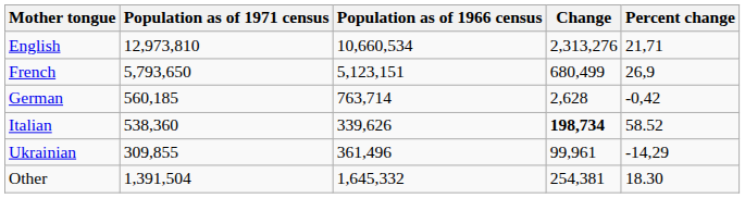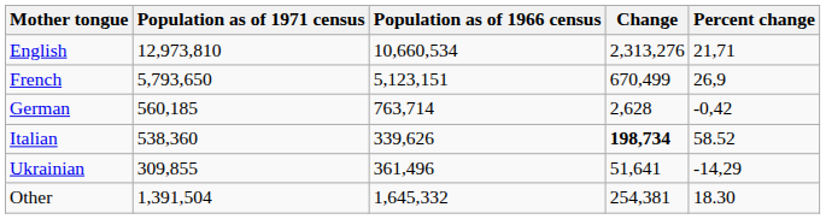French | Change: 680,499 -> 670,499
Ukrainian | Change: 99,961 -> 51,641
